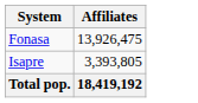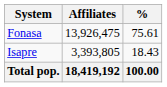+ column: % | 75.61 | 18.43 | 100.00
